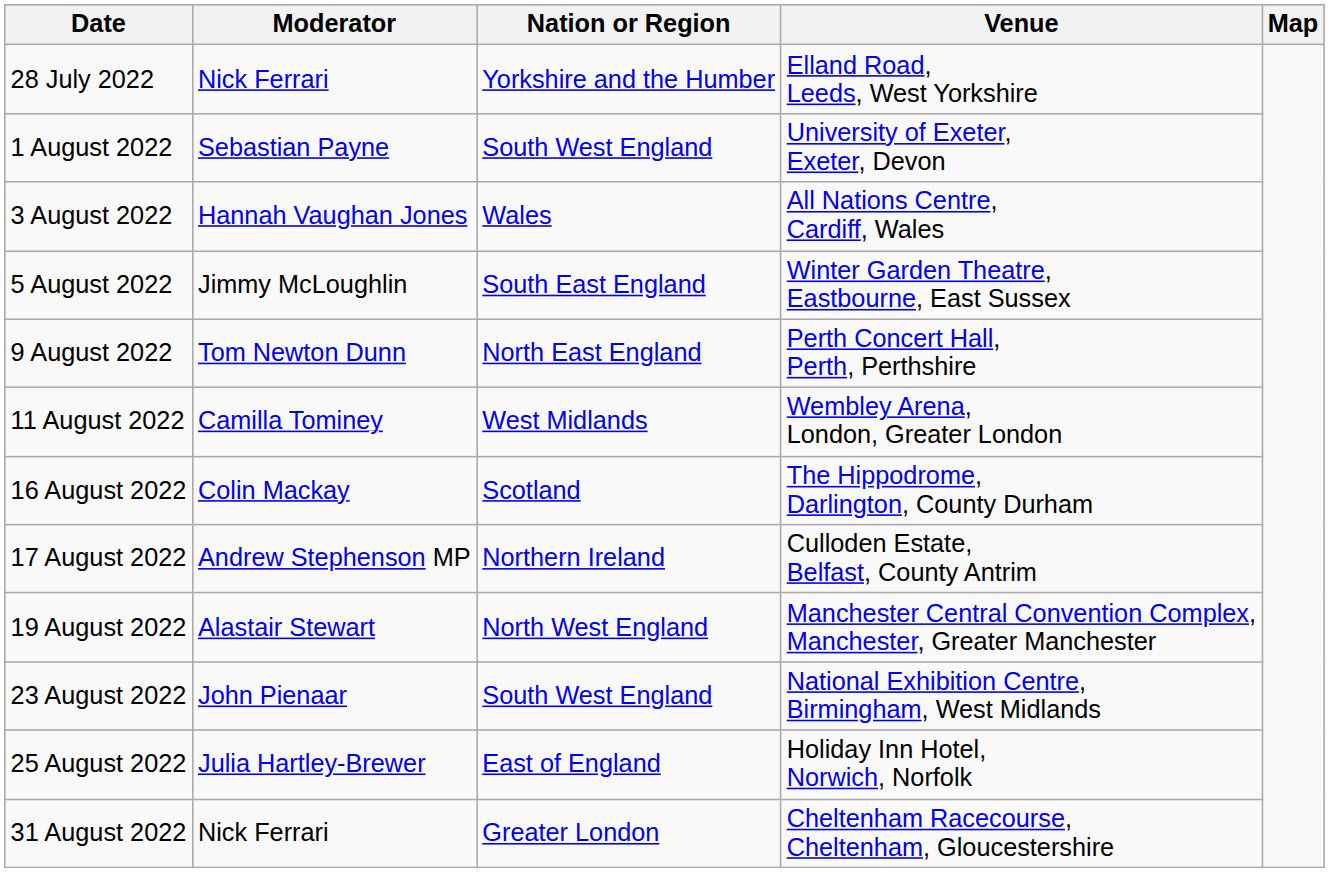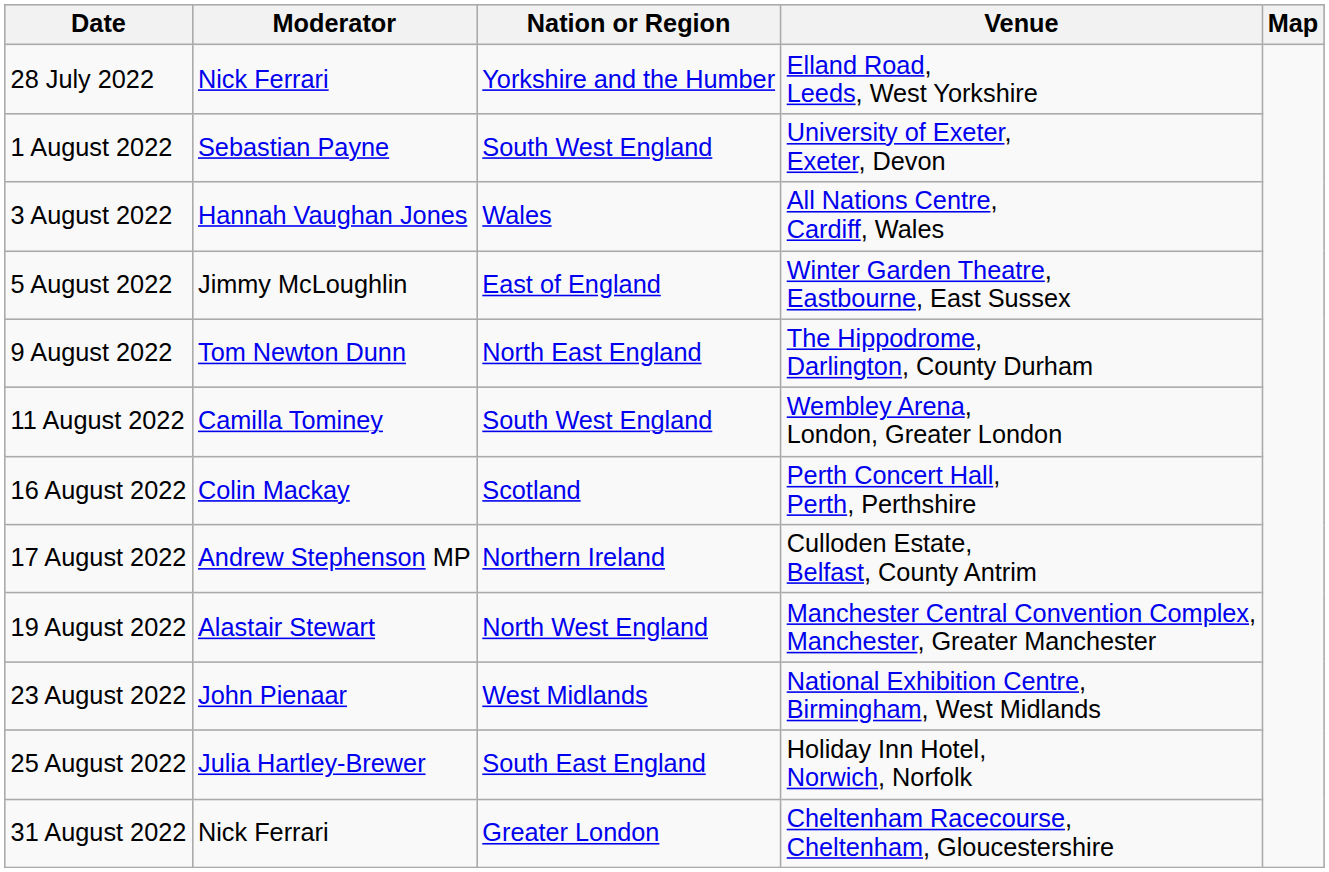5 August 2022 | Nation or Region: South East England -> East of England
9 August 2022 | Venue: Perth Concert Hall, Perth, Perthshire -> The Hippodrome, Darlington, County Durham
11 August 2022 | Nation or Region: West Midlands -> South West England
16 August 2022 | Venue: The Hippodrome, Darlington, County Durham -> Perth Concert Hall, Perth, Perthshire
23 August 2022 | Nation or Region: South West England -> West Midlands
25 August 2022 | Nation or Region: East of England -> South East England
